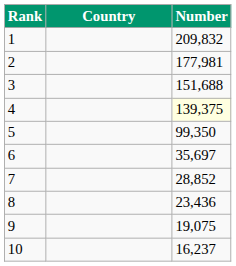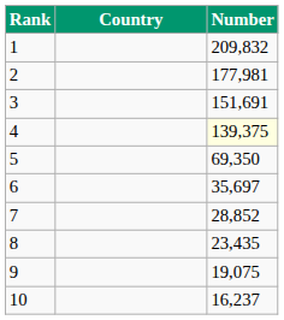3 | Number: 151,688 -> 151,691
5 | Number: 99,350 -> 69,350
8 | Number: 23,436 -> 23,435
